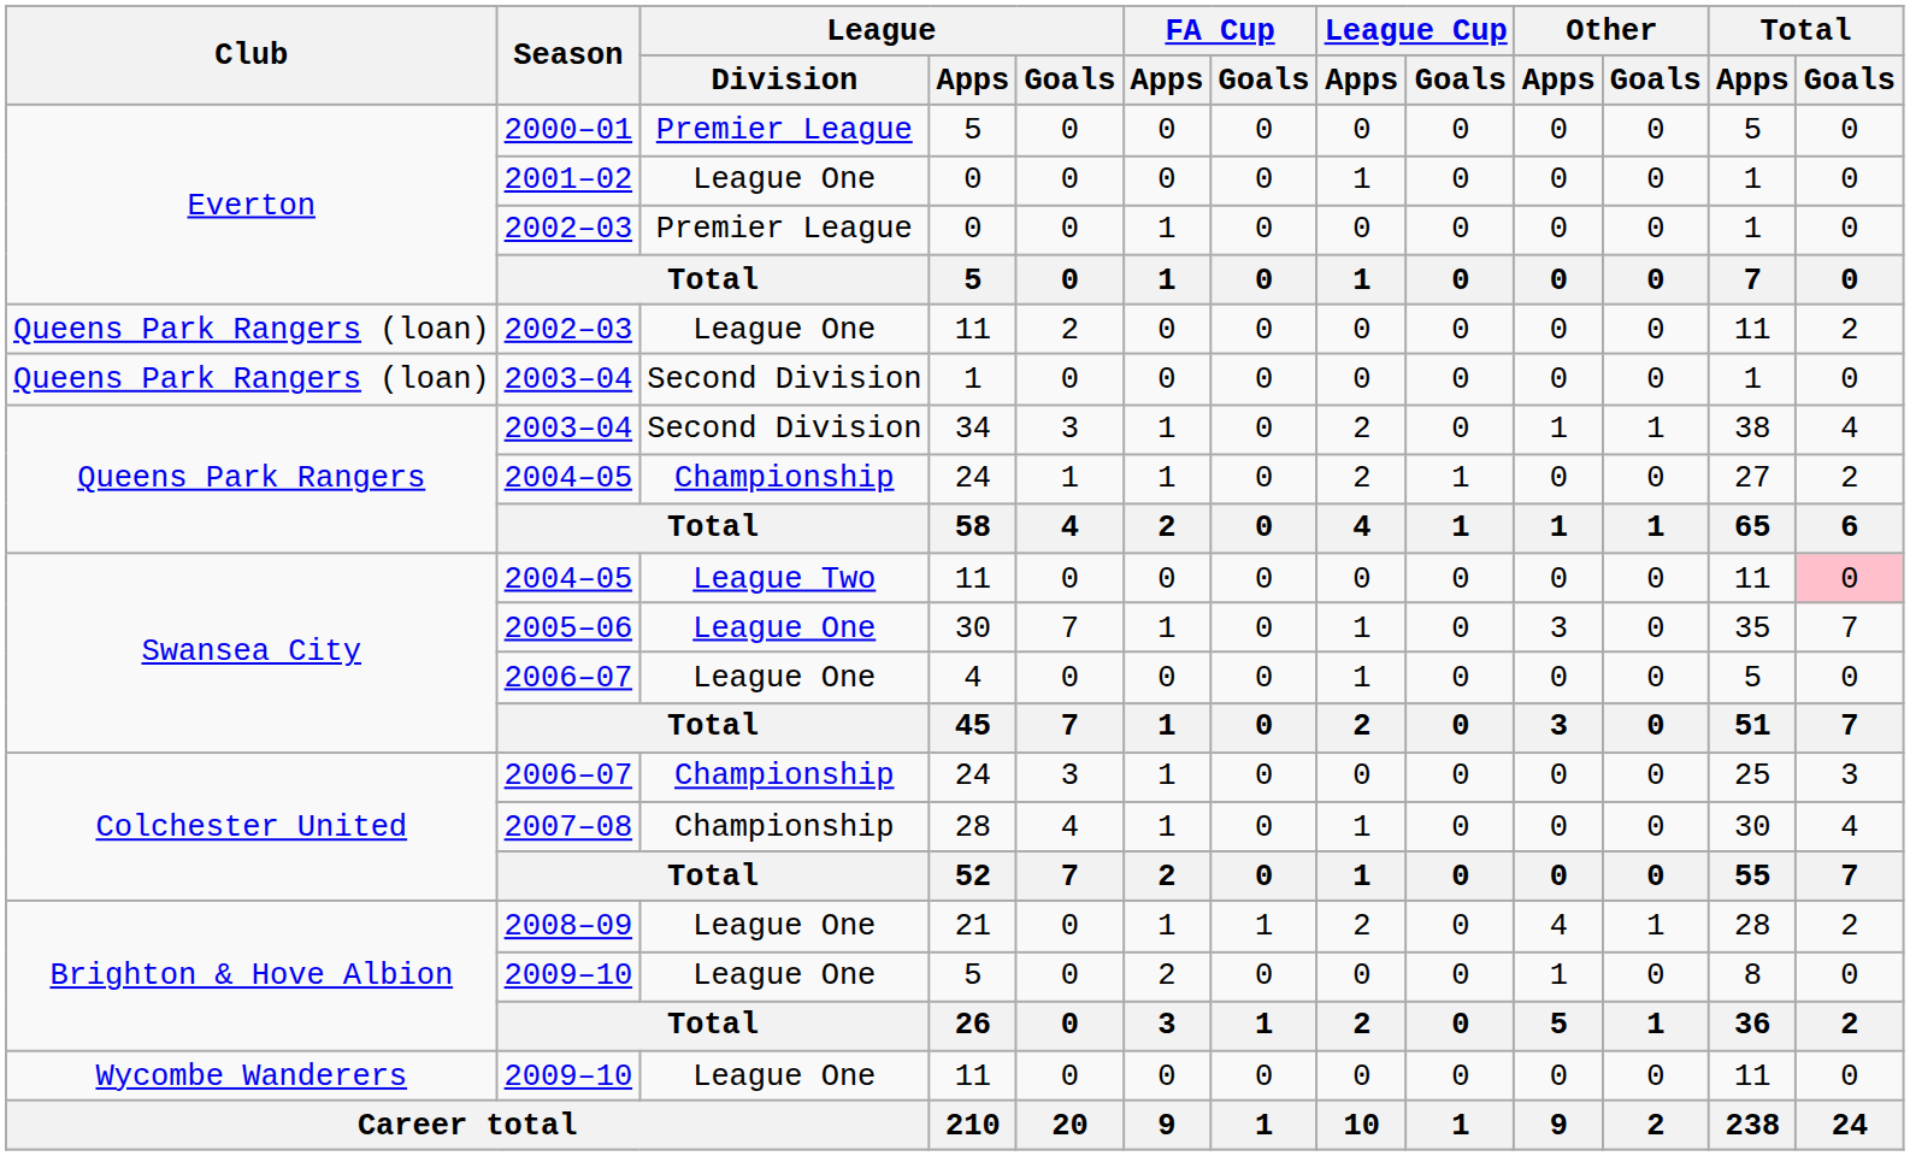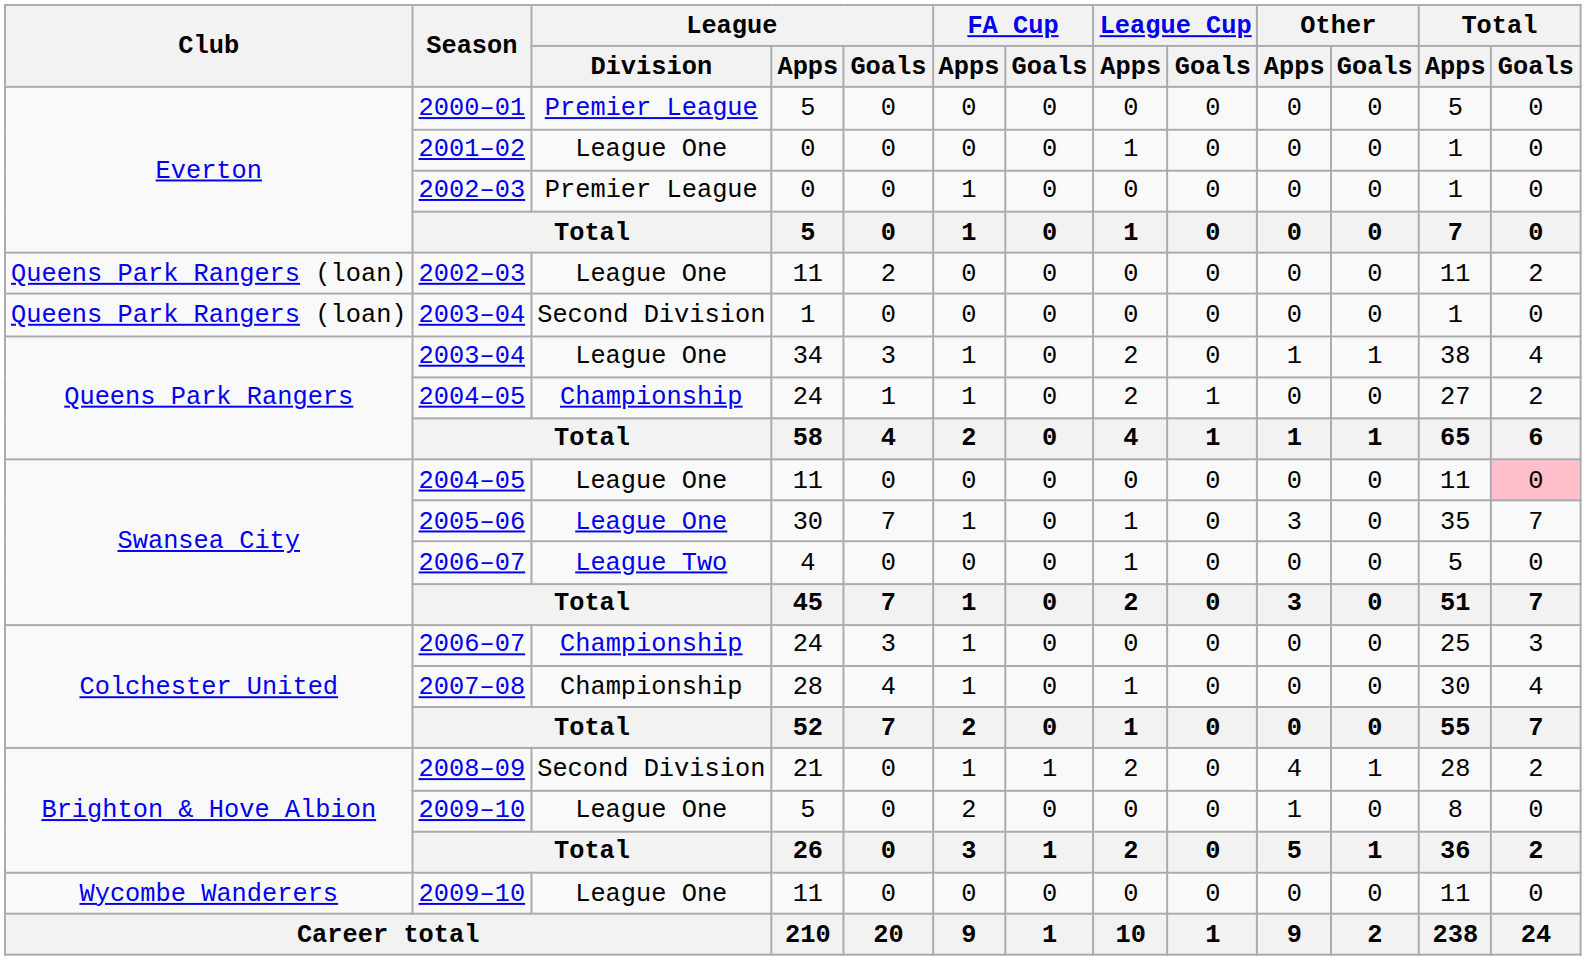2003–04 / 34 | League / Division: Second Division -> League One
2004–05 / 11 | League / Division: League Two -> League One
2006–07 / 4 | League / Division: League One -> League Two
2008–09 | League / Division: League One -> Second Division
